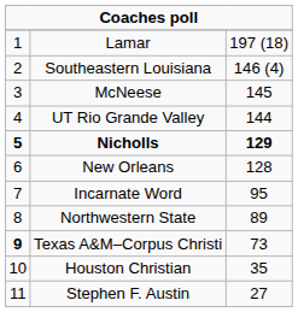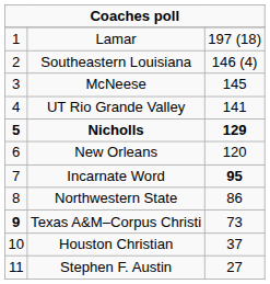UT Rio Grande Valley | column 3: 144 -> 141
New Orleans | column 3: 128 -> 120
Incarnate Word | column 3: normal -> bold
Northwestern State | column 3: 89 -> 86
Houston Christian | column 3: 35 -> 37
